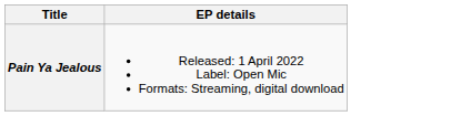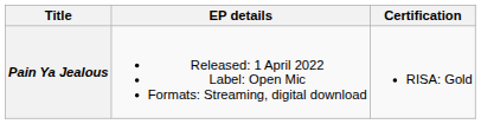+ column: Certification | RISA: Gold
